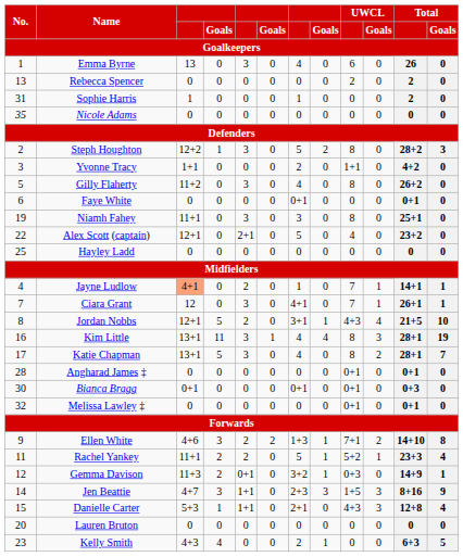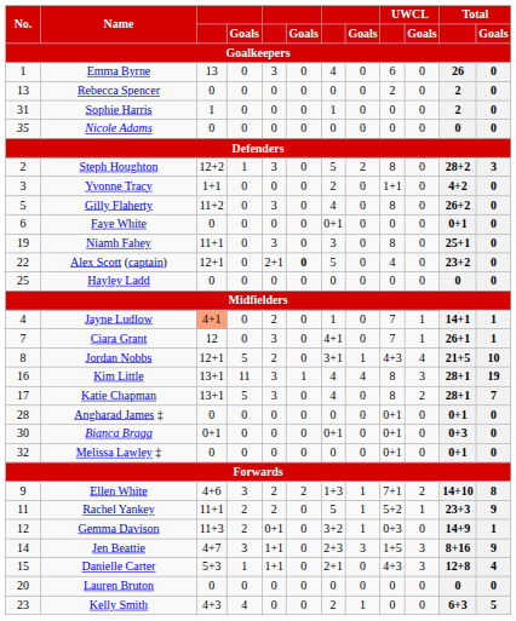Alex Scott (captain) | column 6: normal -> bold
Rachel Yankey | Total / Goals: 4 -> 9
